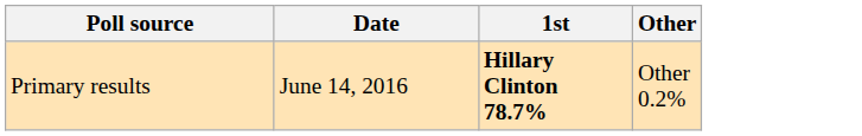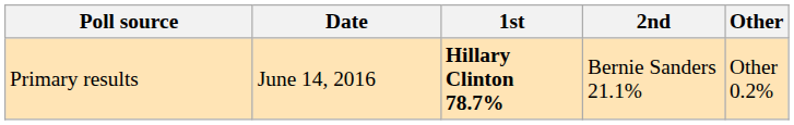+ column: 2nd | Bernie Sanders 21.1%
